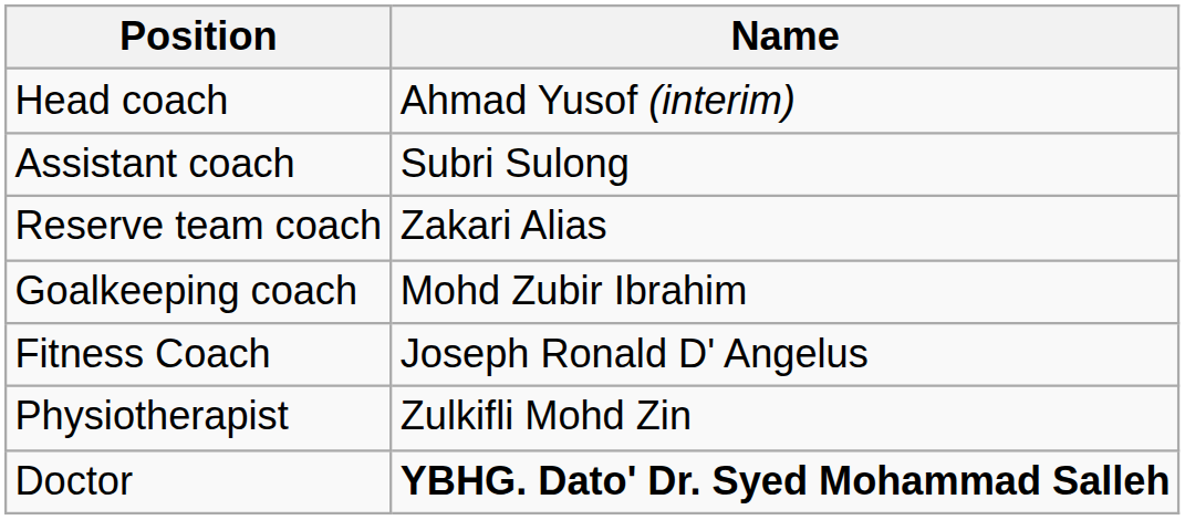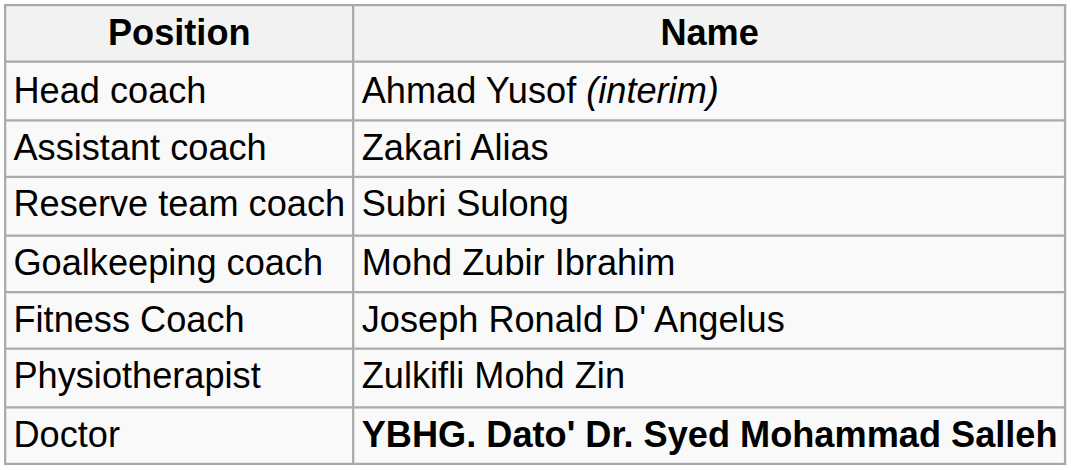Assistant coach | Name: Subri Sulong -> Zakari Alias
Reserve team coach | Name: Zakari Alias -> Subri Sulong
